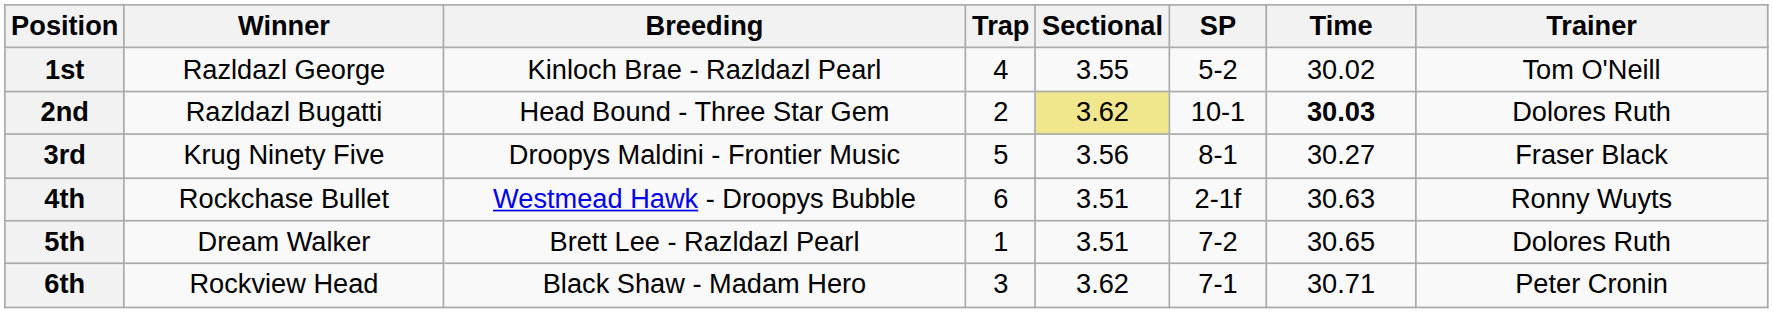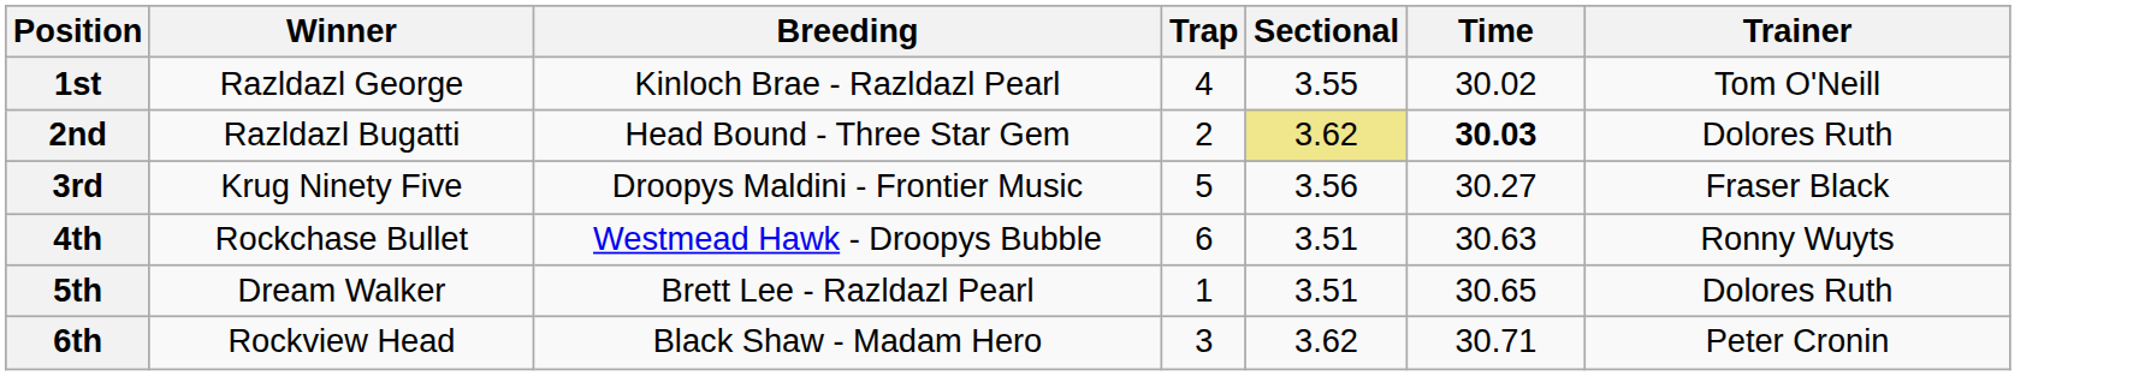- column: SP | 5-2 | 10-1 | 8-1 | 2-1f | 7-2 | 7-1
